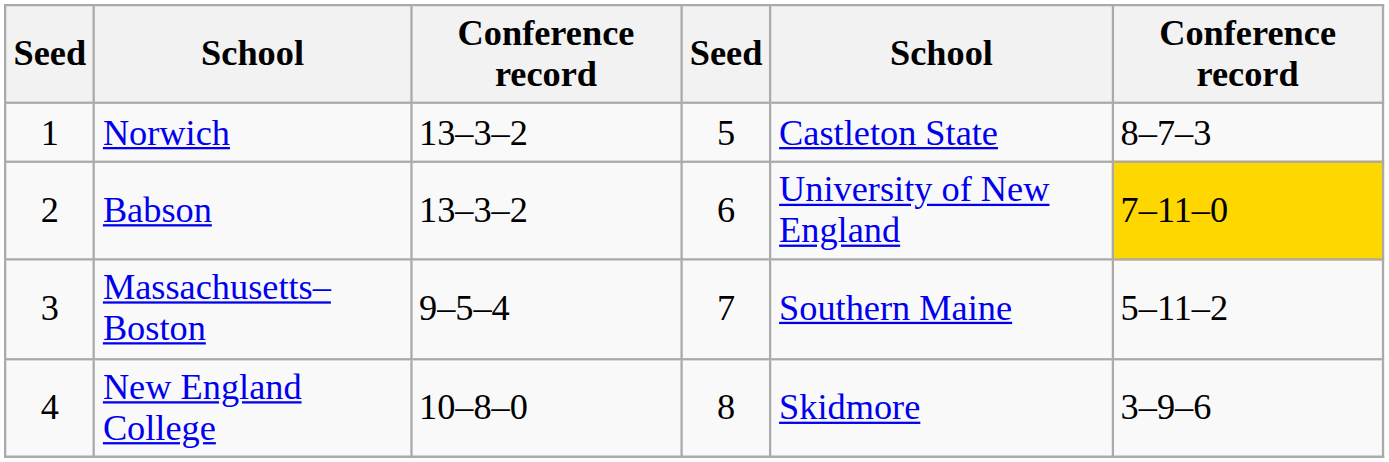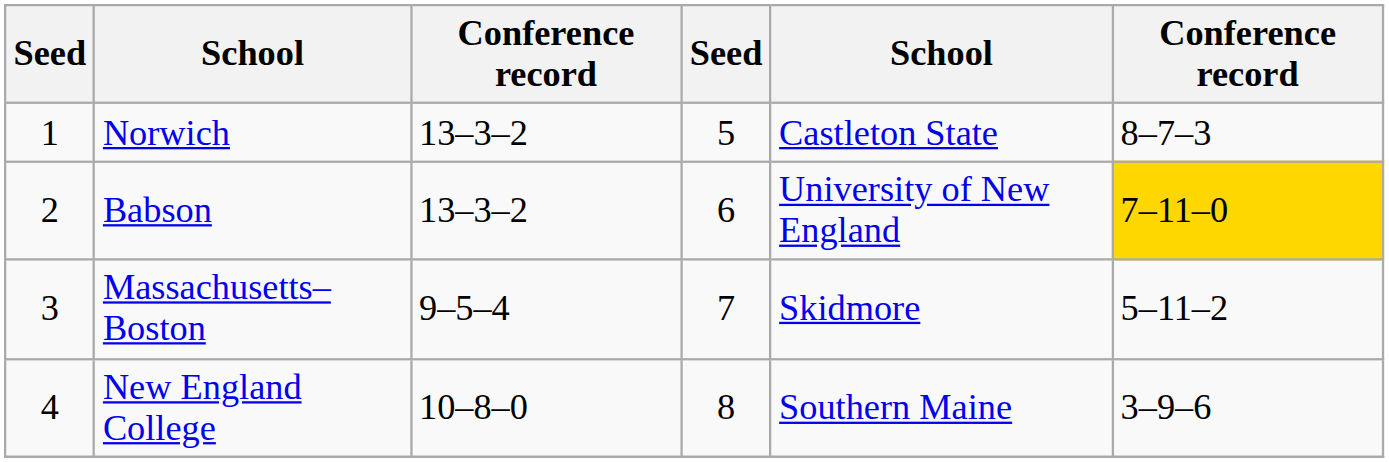Massachusetts–Boston | column 5: Southern Maine -> Skidmore
New England College | column 5: Skidmore -> Southern Maine
